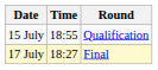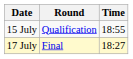columns swapped: Time <-> Round
